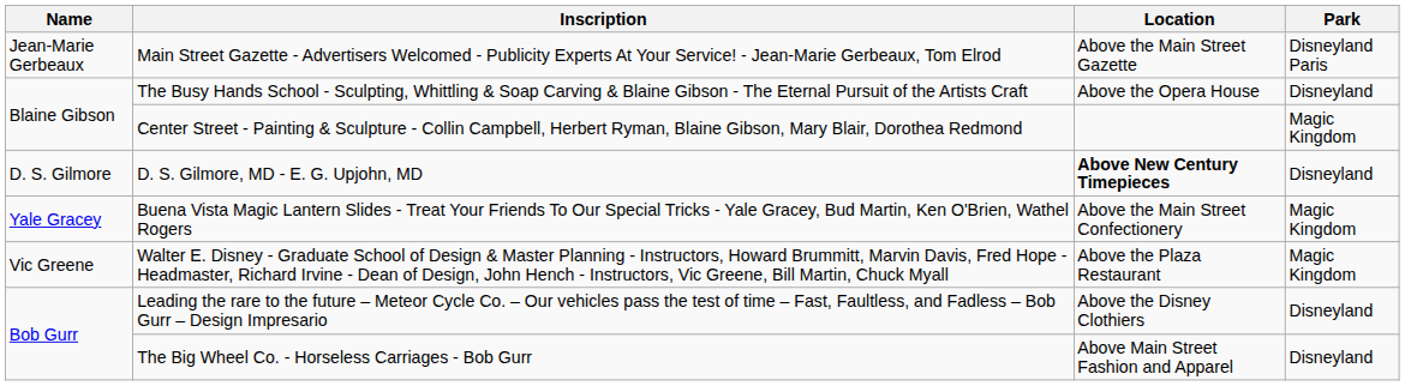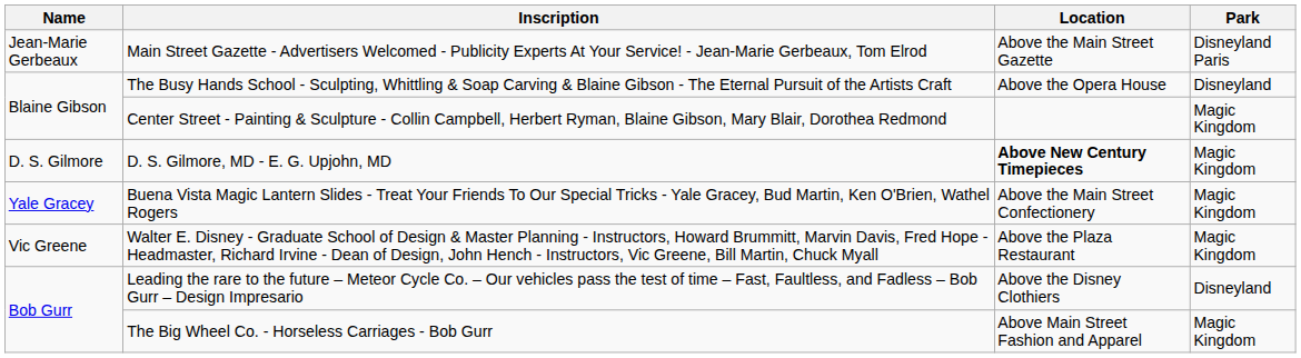D. S. Gilmore, MD - E. G. Upjohn, MD | Park: Disneyland -> Magic Kingdom
The Big Wheel Co. - Horseless Carriages - Bob Gurr | Park: Disneyland -> Magic Kingdom
